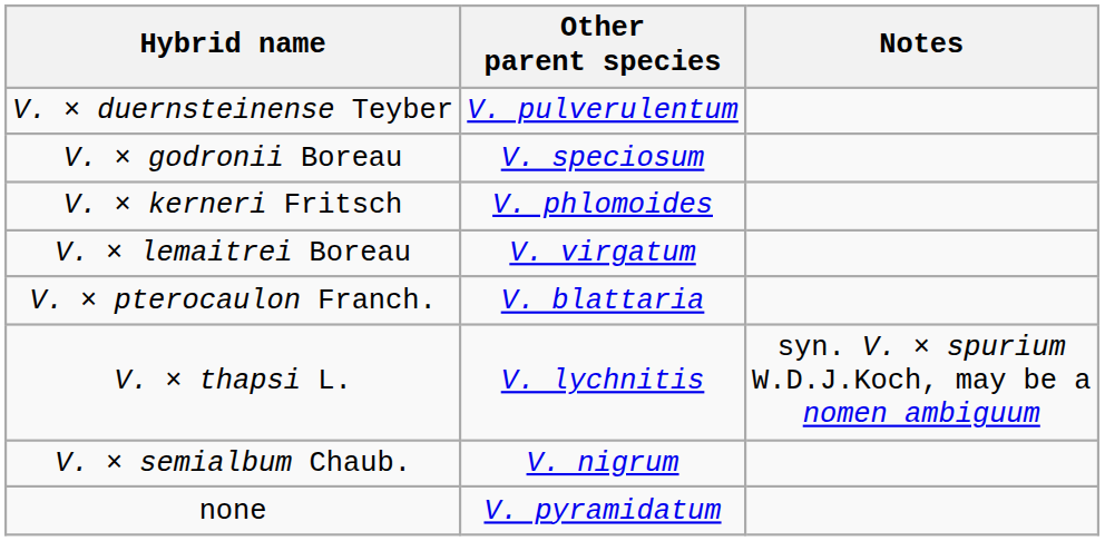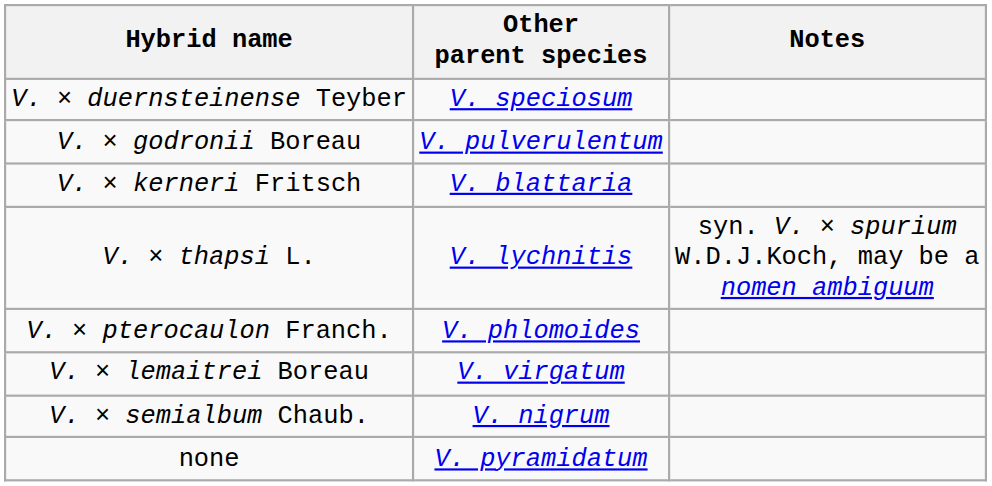V. × duernsteinense Teyber | Other parent species: V. pulverulentum -> V. speciosum
V. × godronii Boreau | Other parent species: V. speciosum -> V. pulverulentum
V. × kerneri Fritsch | Other parent species: V. phlomoides -> V. blattaria
rows swapped: V. × lemaitrei Boreau <-> V. × thapsi L.
V. × pterocaulon Franch. | Other parent species: V. blattaria -> V. phlomoides
